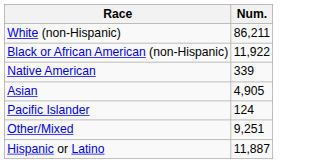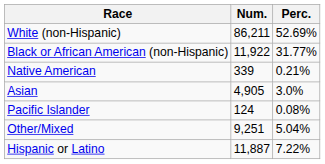+ column: Perc. | 52.69% | 31.77% | 0.21% | 3.0% | 0.08% | 5.04% | 7.22%
